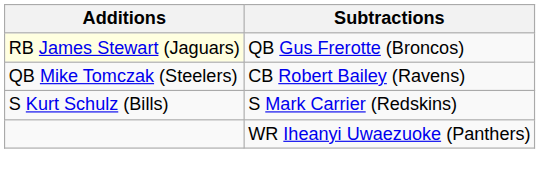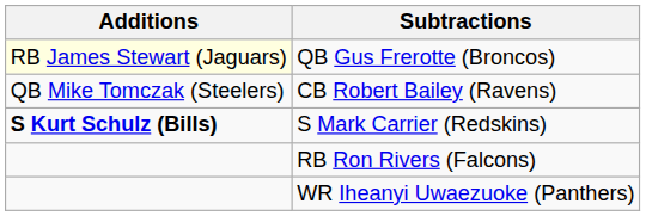S Mark Carrier (Redskins) | Additions: normal -> bold
+ row: RB Ron Rivers (Falcons)
